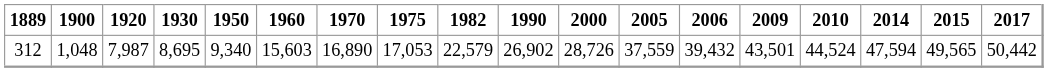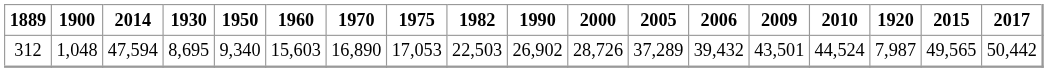columns swapped: 1920 <-> 2014
312 | 1982: 22,579 -> 22,503
312 | 2005: 37,559 -> 37,289
